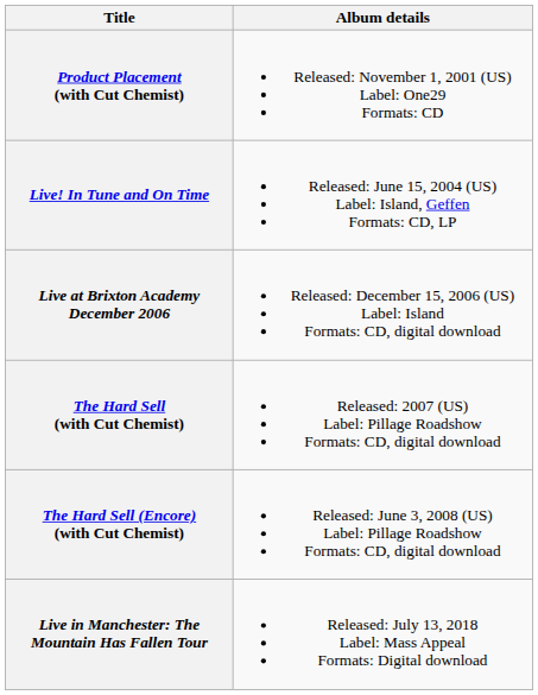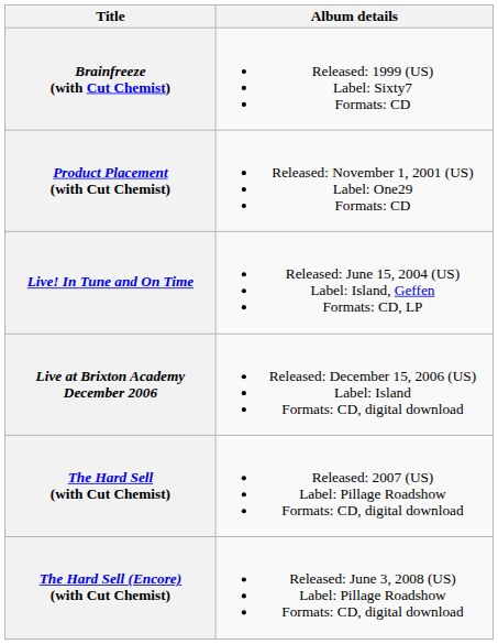+ row: Brainfreeze (with Cut Chemist) | Released: 1999 (US) Label: Sixty7 Formats: CD
- row: Live in Manchester: The Mountain Has Fallen Tour | Released: July 13, 2018 Label: Mass Appeal Formats: Digital download
